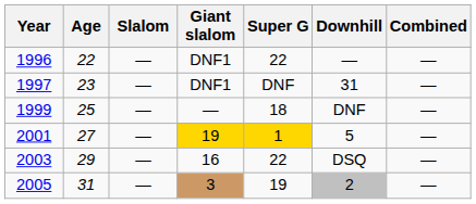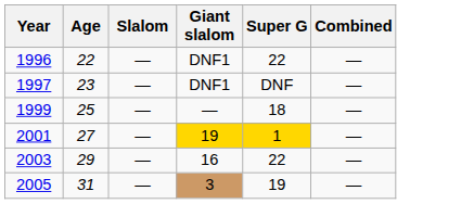- column: Downhill | — | 31 | DNF | 5 | DSQ | 2
